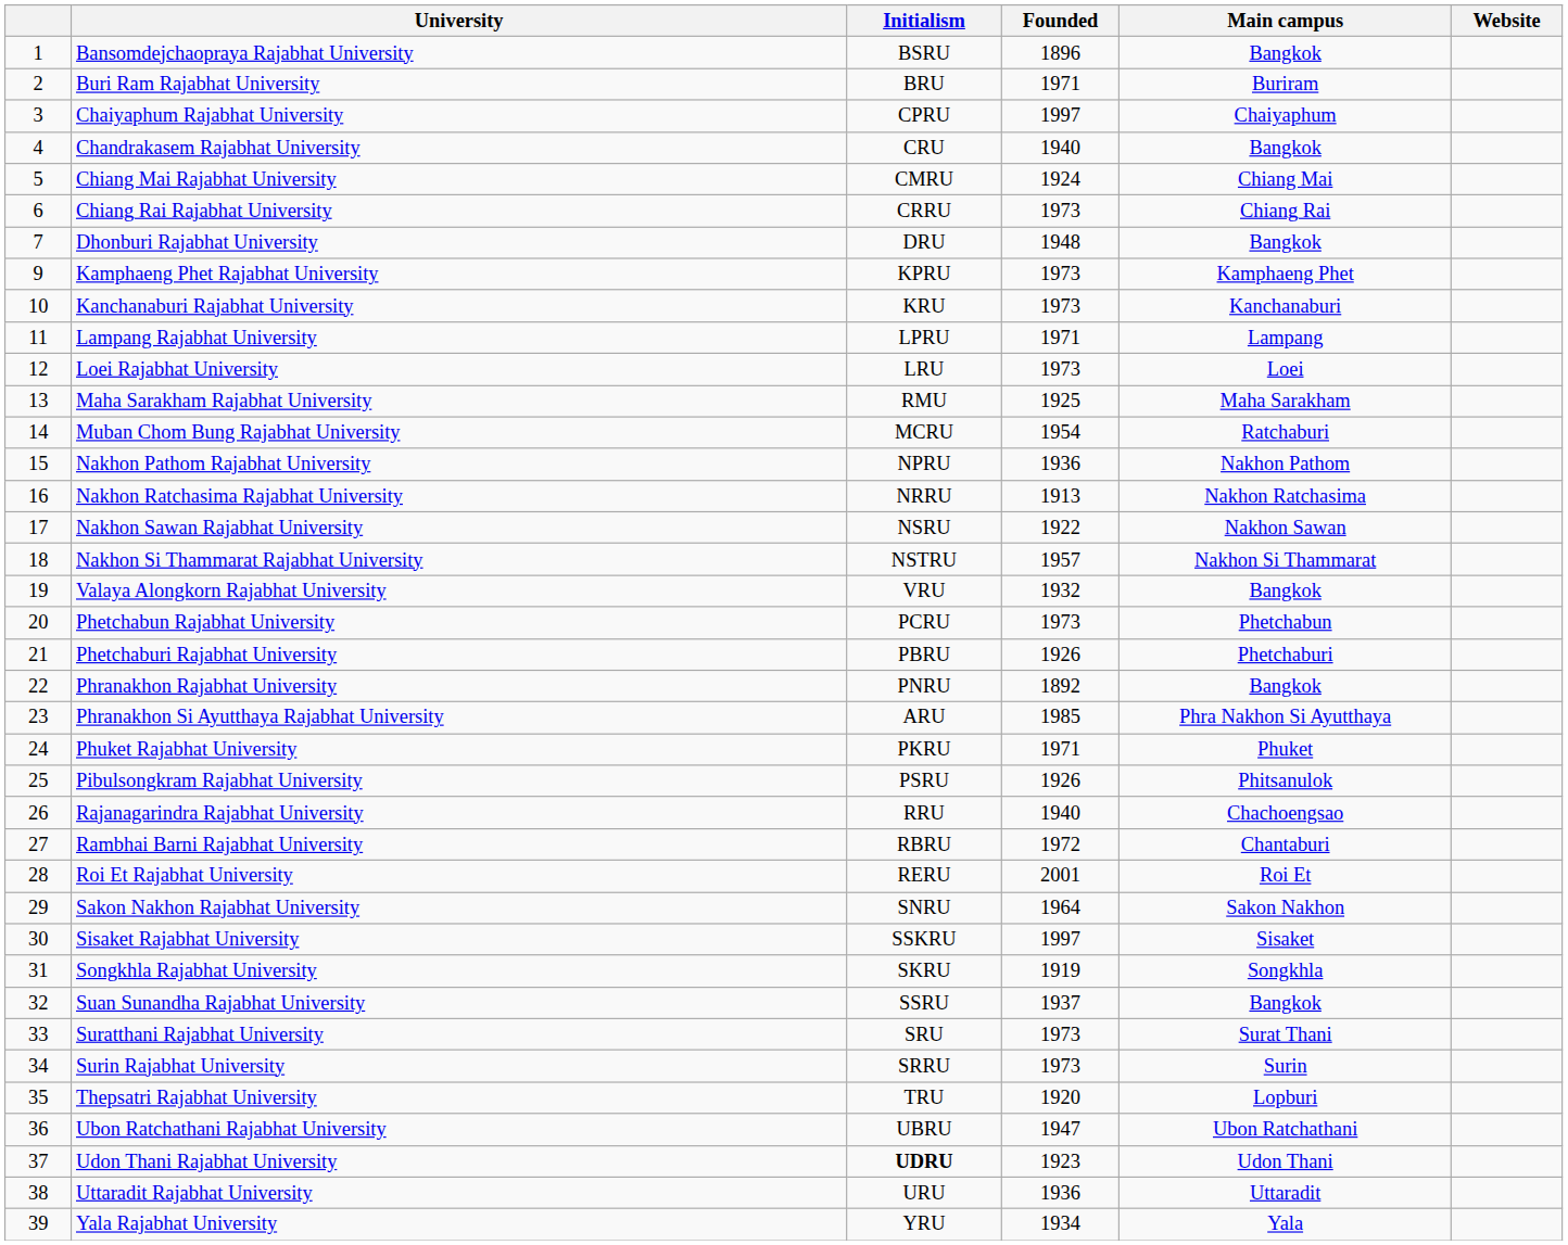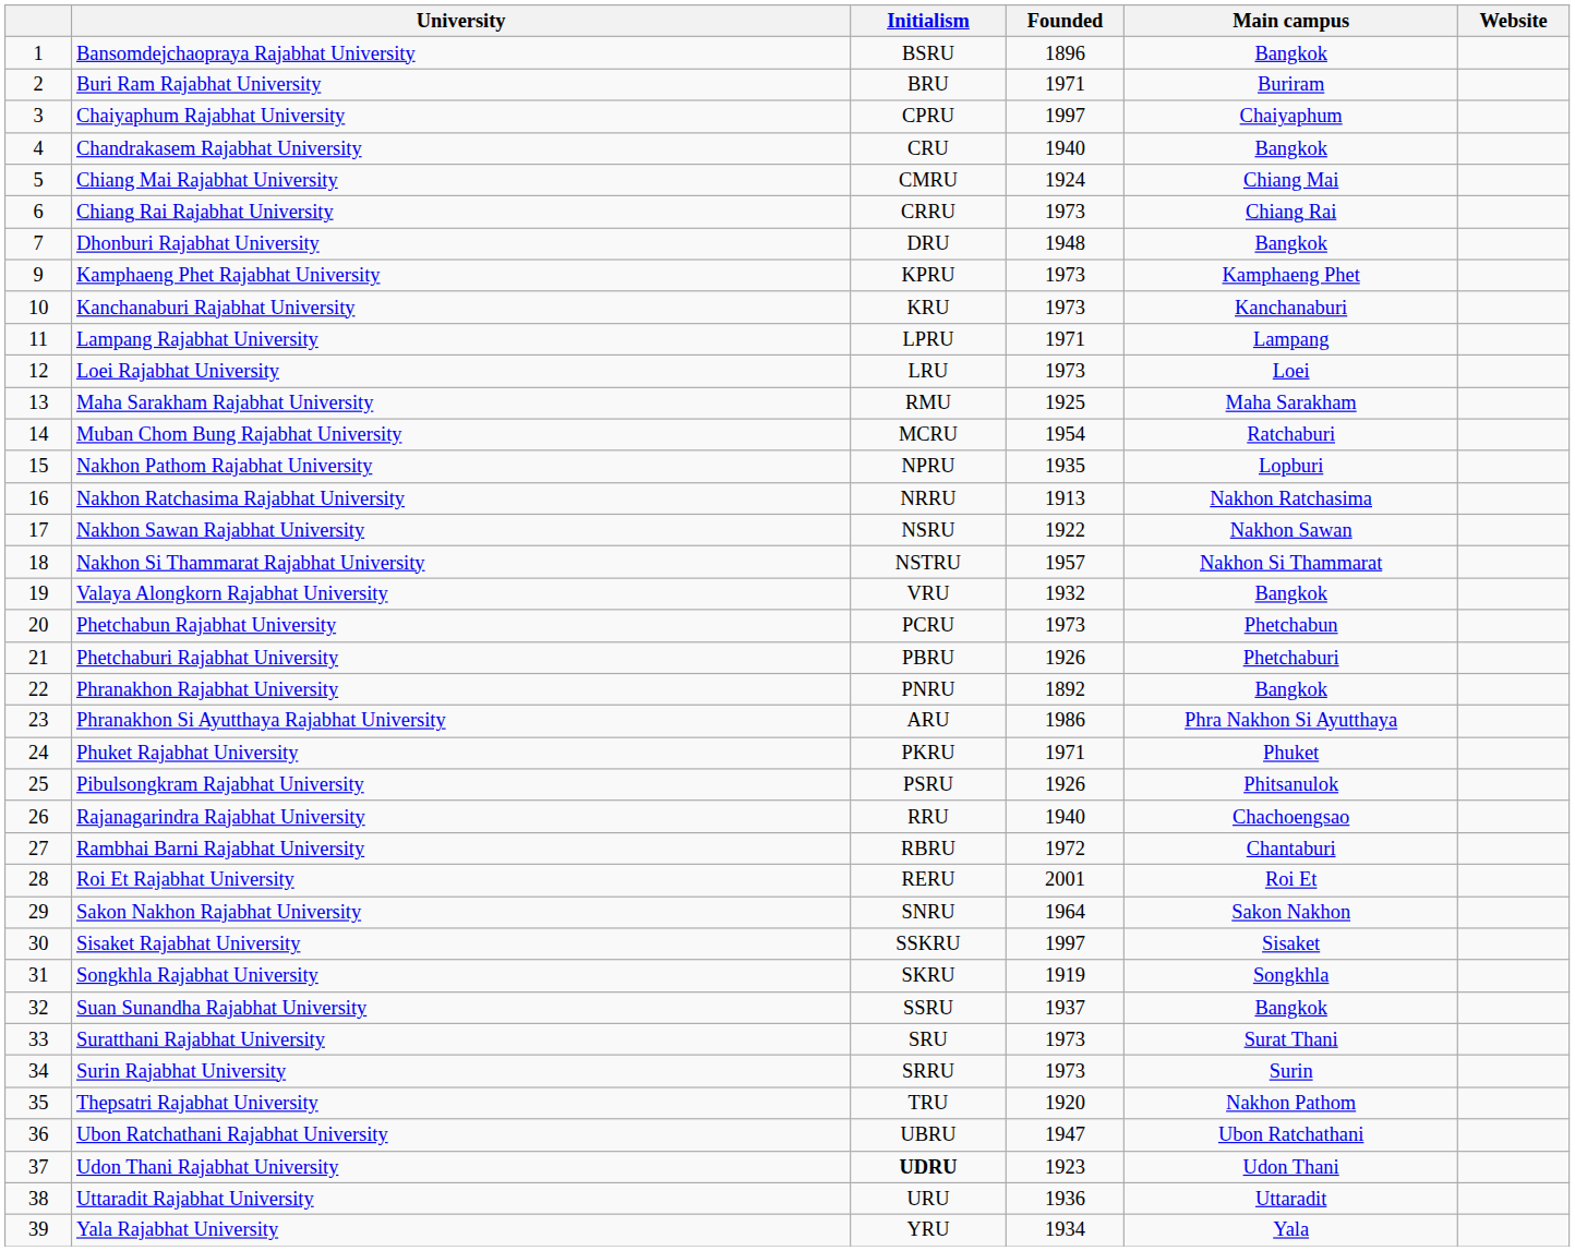Nakhon Pathom Rajabhat University | Founded: 1936 -> 1935
Nakhon Pathom Rajabhat University | Main campus: Nakhon Pathom -> Lopburi
Phranakhon Si Ayutthaya Rajabhat University | Founded: 1985 -> 1986
Thepsatri Rajabhat University | Main campus: Lopburi -> Nakhon Pathom
